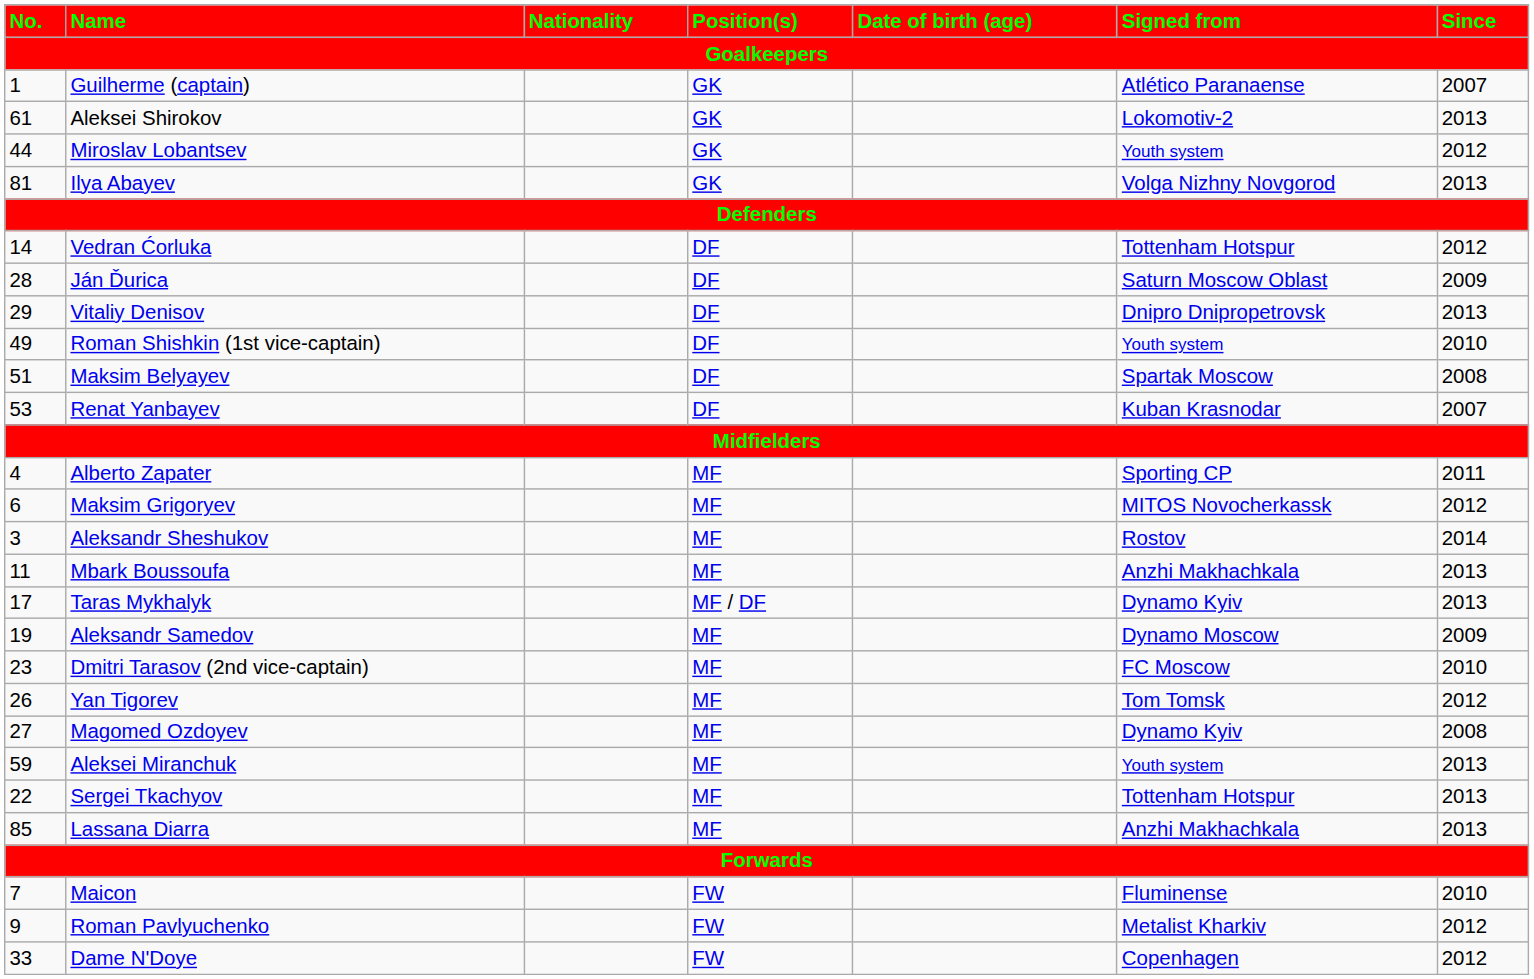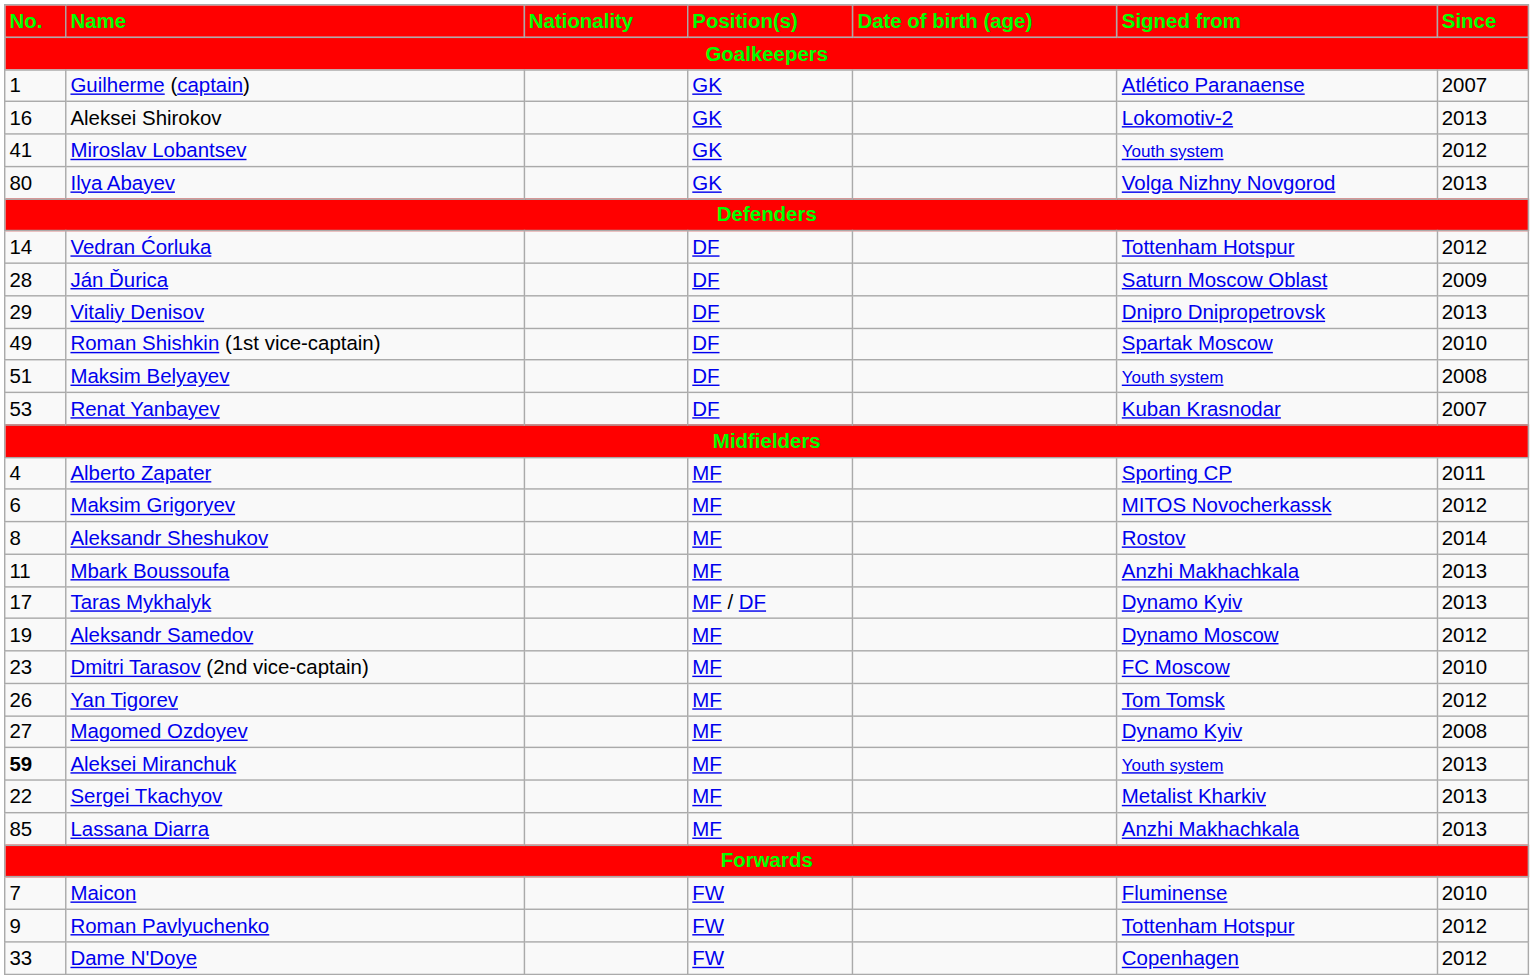Aleksei Shirokov | No.: 61 -> 16
Miroslav Lobantsev | No.: 44 -> 41
Ilya Abayev | No.: 81 -> 80
Roman Shishkin (1st vice-captain) | Signed from: Youth system -> Spartak Moscow
Maksim Belyayev | Signed from: Spartak Moscow -> Youth system
Aleksandr Sheshukov | No.: 3 -> 8
Aleksandr Samedov | Since: 2009 -> 2012
Aleksei Miranchuk | No.: normal -> bold
Sergei Tkachyov | Signed from: Tottenham Hotspur -> Metalist Kharkiv
Roman Pavlyuchenko | Signed from: Metalist Kharkiv -> Tottenham Hotspur
